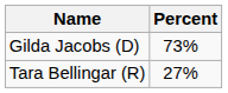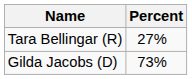rows swapped: Gilda Jacobs (D) <-> Tara Bellingar (R)
